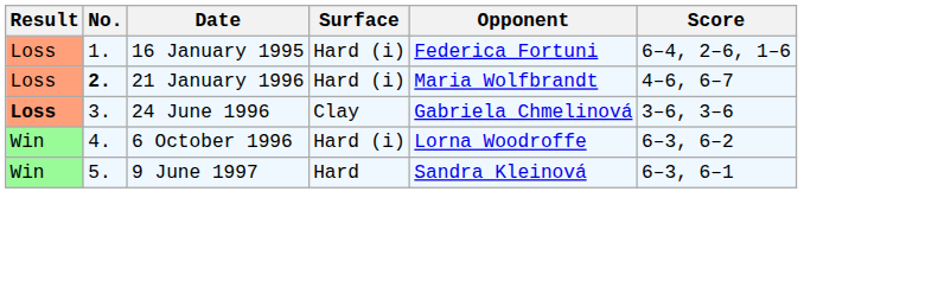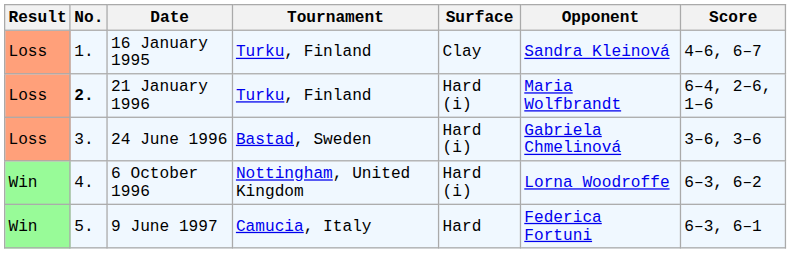+ column: Tournament | Turku, Finland | Turku, Finland | Bastad, Sweden | Nottingham, United Kingdom | Camucia, Italy
16 January 1995 | Surface: Hard (i) -> Clay
16 January 1995 | Opponent: Federica Fortuni -> Sandra Kleinová
16 January 1995 | Score: 6–4, 2–6, 1–6 -> 4–6, 6–7
21 January 1996 | Score: 4–6, 6–7 -> 6–4, 2–6, 1–6
24 June 1996 | Result: bold -> normal
24 June 1996 | Surface: Clay -> Hard (i)
9 June 1997 | Opponent: Sandra Kleinová -> Federica Fortuni
